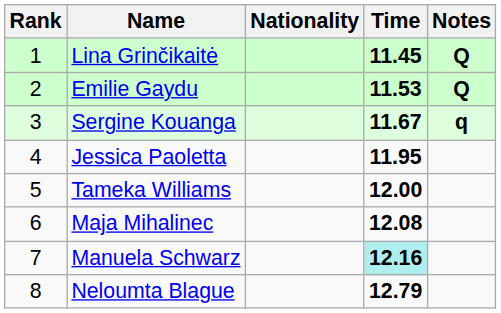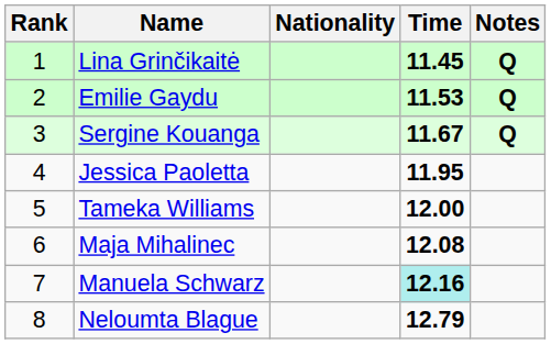Sergine Kouanga | Notes: q -> Q
